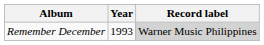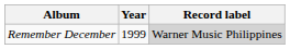Remember December | Year: 1993 -> 1999
